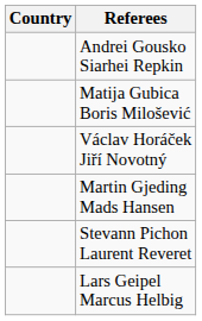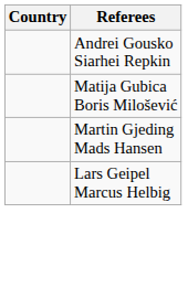- row: Václav Horáček Jiří Novotný
- row: Stevann Pichon Laurent Reveret
